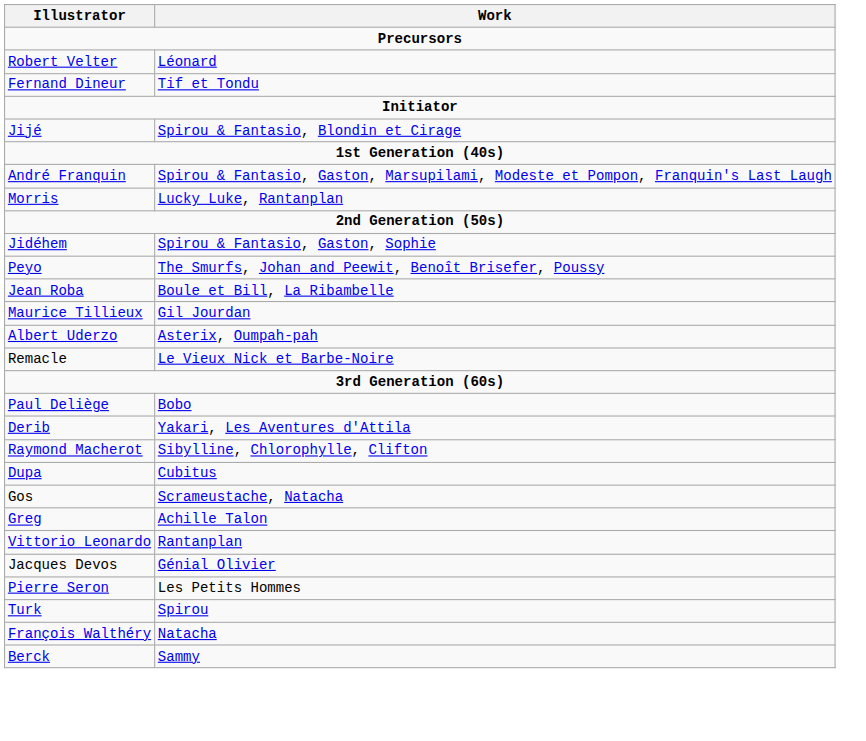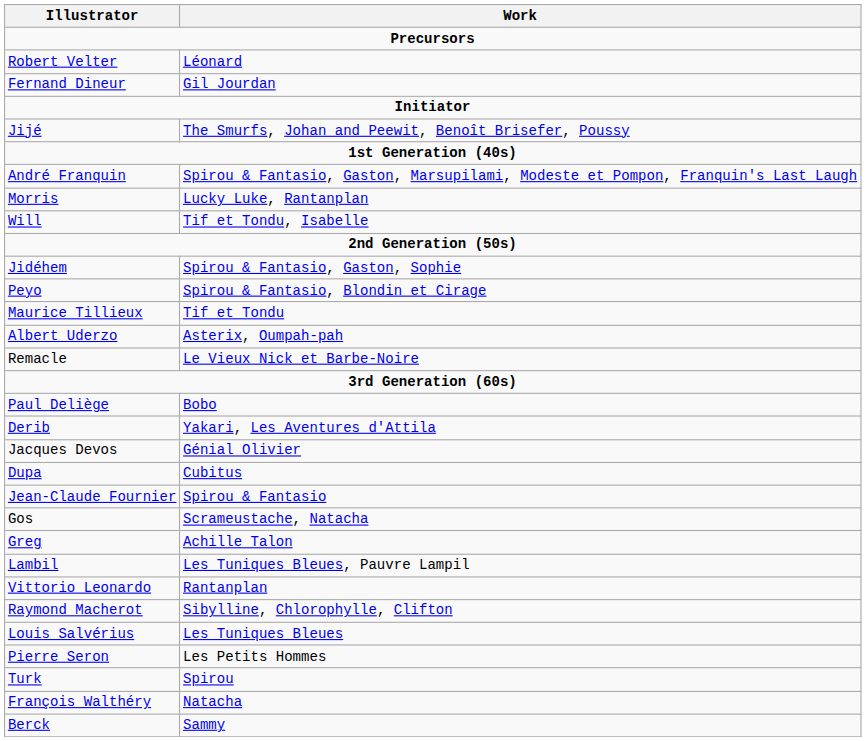Fernand Dineur | Work: Tif et Tondu -> Gil Jourdan
Jijé | Work: Spirou & Fantasio, Blondin et Cirage -> The Smurfs, Johan and Peewit, Benoît Brisefer, Poussy
+ row: Will | Tif et Tondu, Isabelle
Peyo | Work: The Smurfs, Johan and Peewit, Benoît Brisefer, Poussy -> Spirou & Fantasio, Blondin et Cirage
- row: Jean Roba | Boule et Bill, La Ribambelle
Maurice Tillieux | Work: Gil Jourdan -> Tif et Tondu
rows swapped: Jacques Devos <-> Raymond Macherot
+ row: Jean-Claude Fournier | Spirou & Fantasio
+ row: Lambil | Les Tuniques Bleues, Pauvre Lampil
+ row: Louis Salvérius | Les Tuniques Bleues
